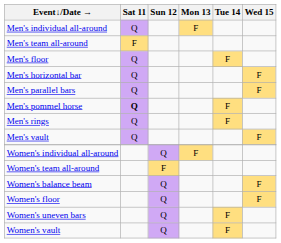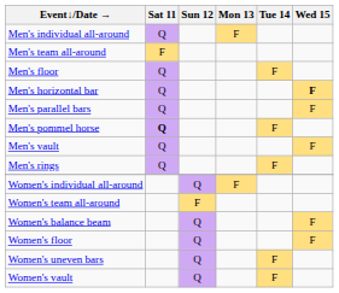Men's horizontal bar | Wed 15: normal -> bold
rows swapped: Men's rings <-> Men's vault
